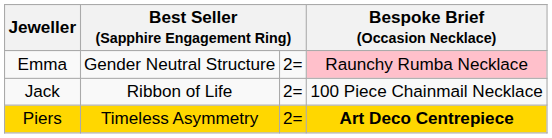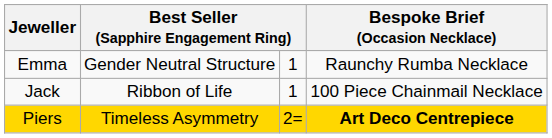Emma | column 3: 2= -> 1
Emma | Bespoke Brief (Occasion Necklace): pink background -> no background
Jack | column 3: 2= -> 1
